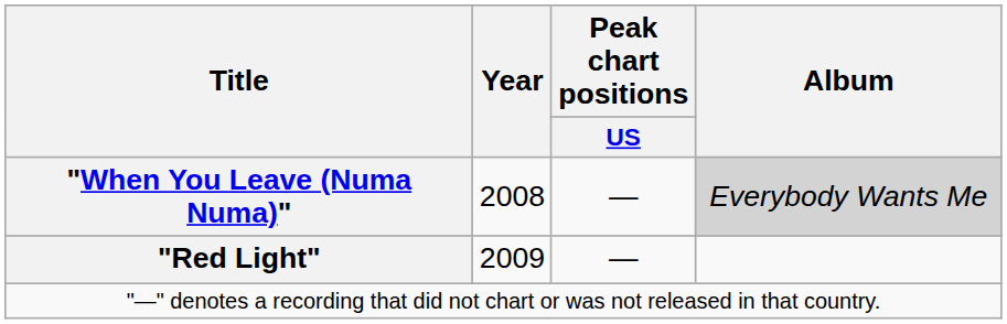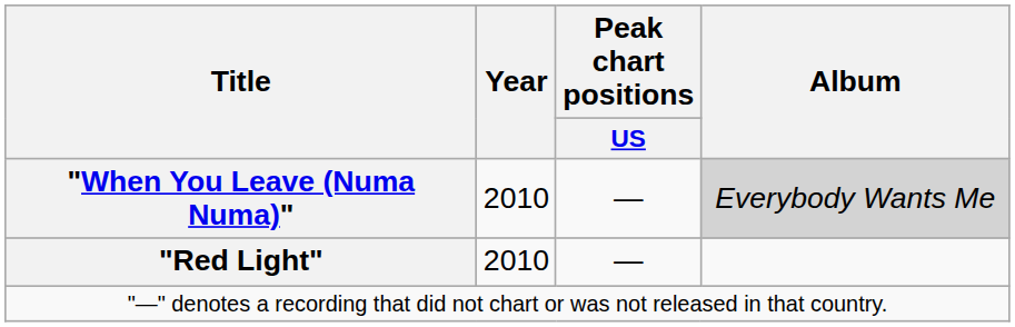"When You Leave (Numa Numa)" | Year: 2008 -> 2010
"Red Light" | Year: 2009 -> 2010
